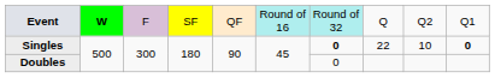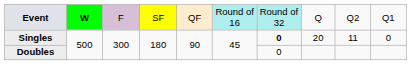Singles | column 8: 22 -> 20
Singles | column 9: 10 -> 11
Singles | column 10: bold -> normal
